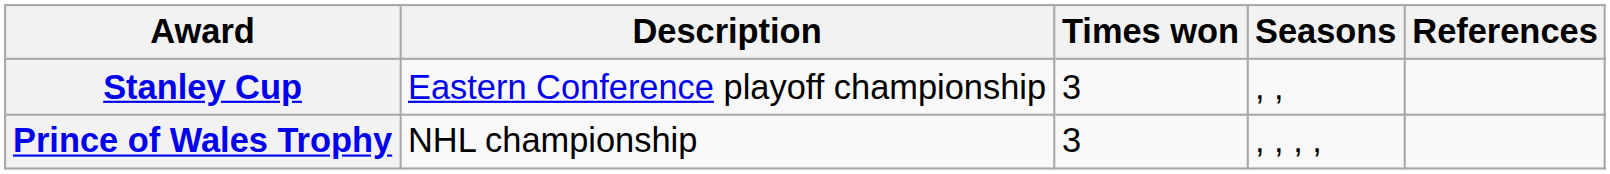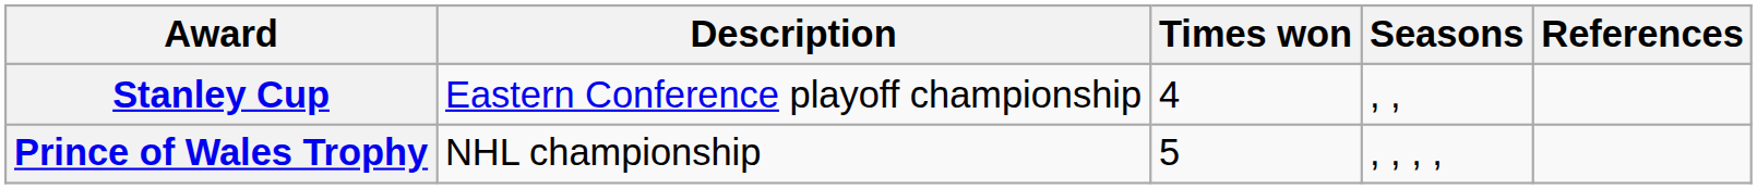Stanley Cup | Times won: 3 -> 4
Prince of Wales Trophy | Times won: 3 -> 5
